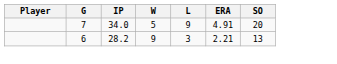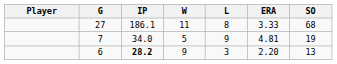+ row: 27 | 186.1 | 11 | 8 | 3.33 | 68
7 | ERA: 4.91 -> 4.81
7 | SO: 20 -> 19
6 | IP: normal -> bold
6 | ERA: 2.21 -> 2.20
